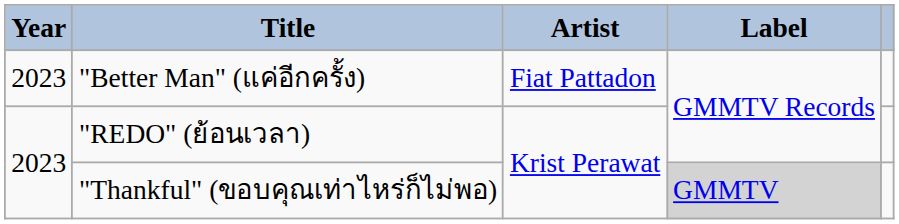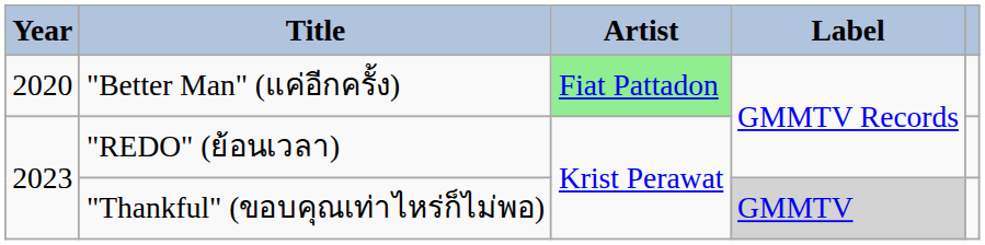"Better Man" (แค่อีกครั้ง) | Year: 2023 -> 2020
"Better Man" (แค่อีกครั้ง) | Artist: no background -> lightgreen background
